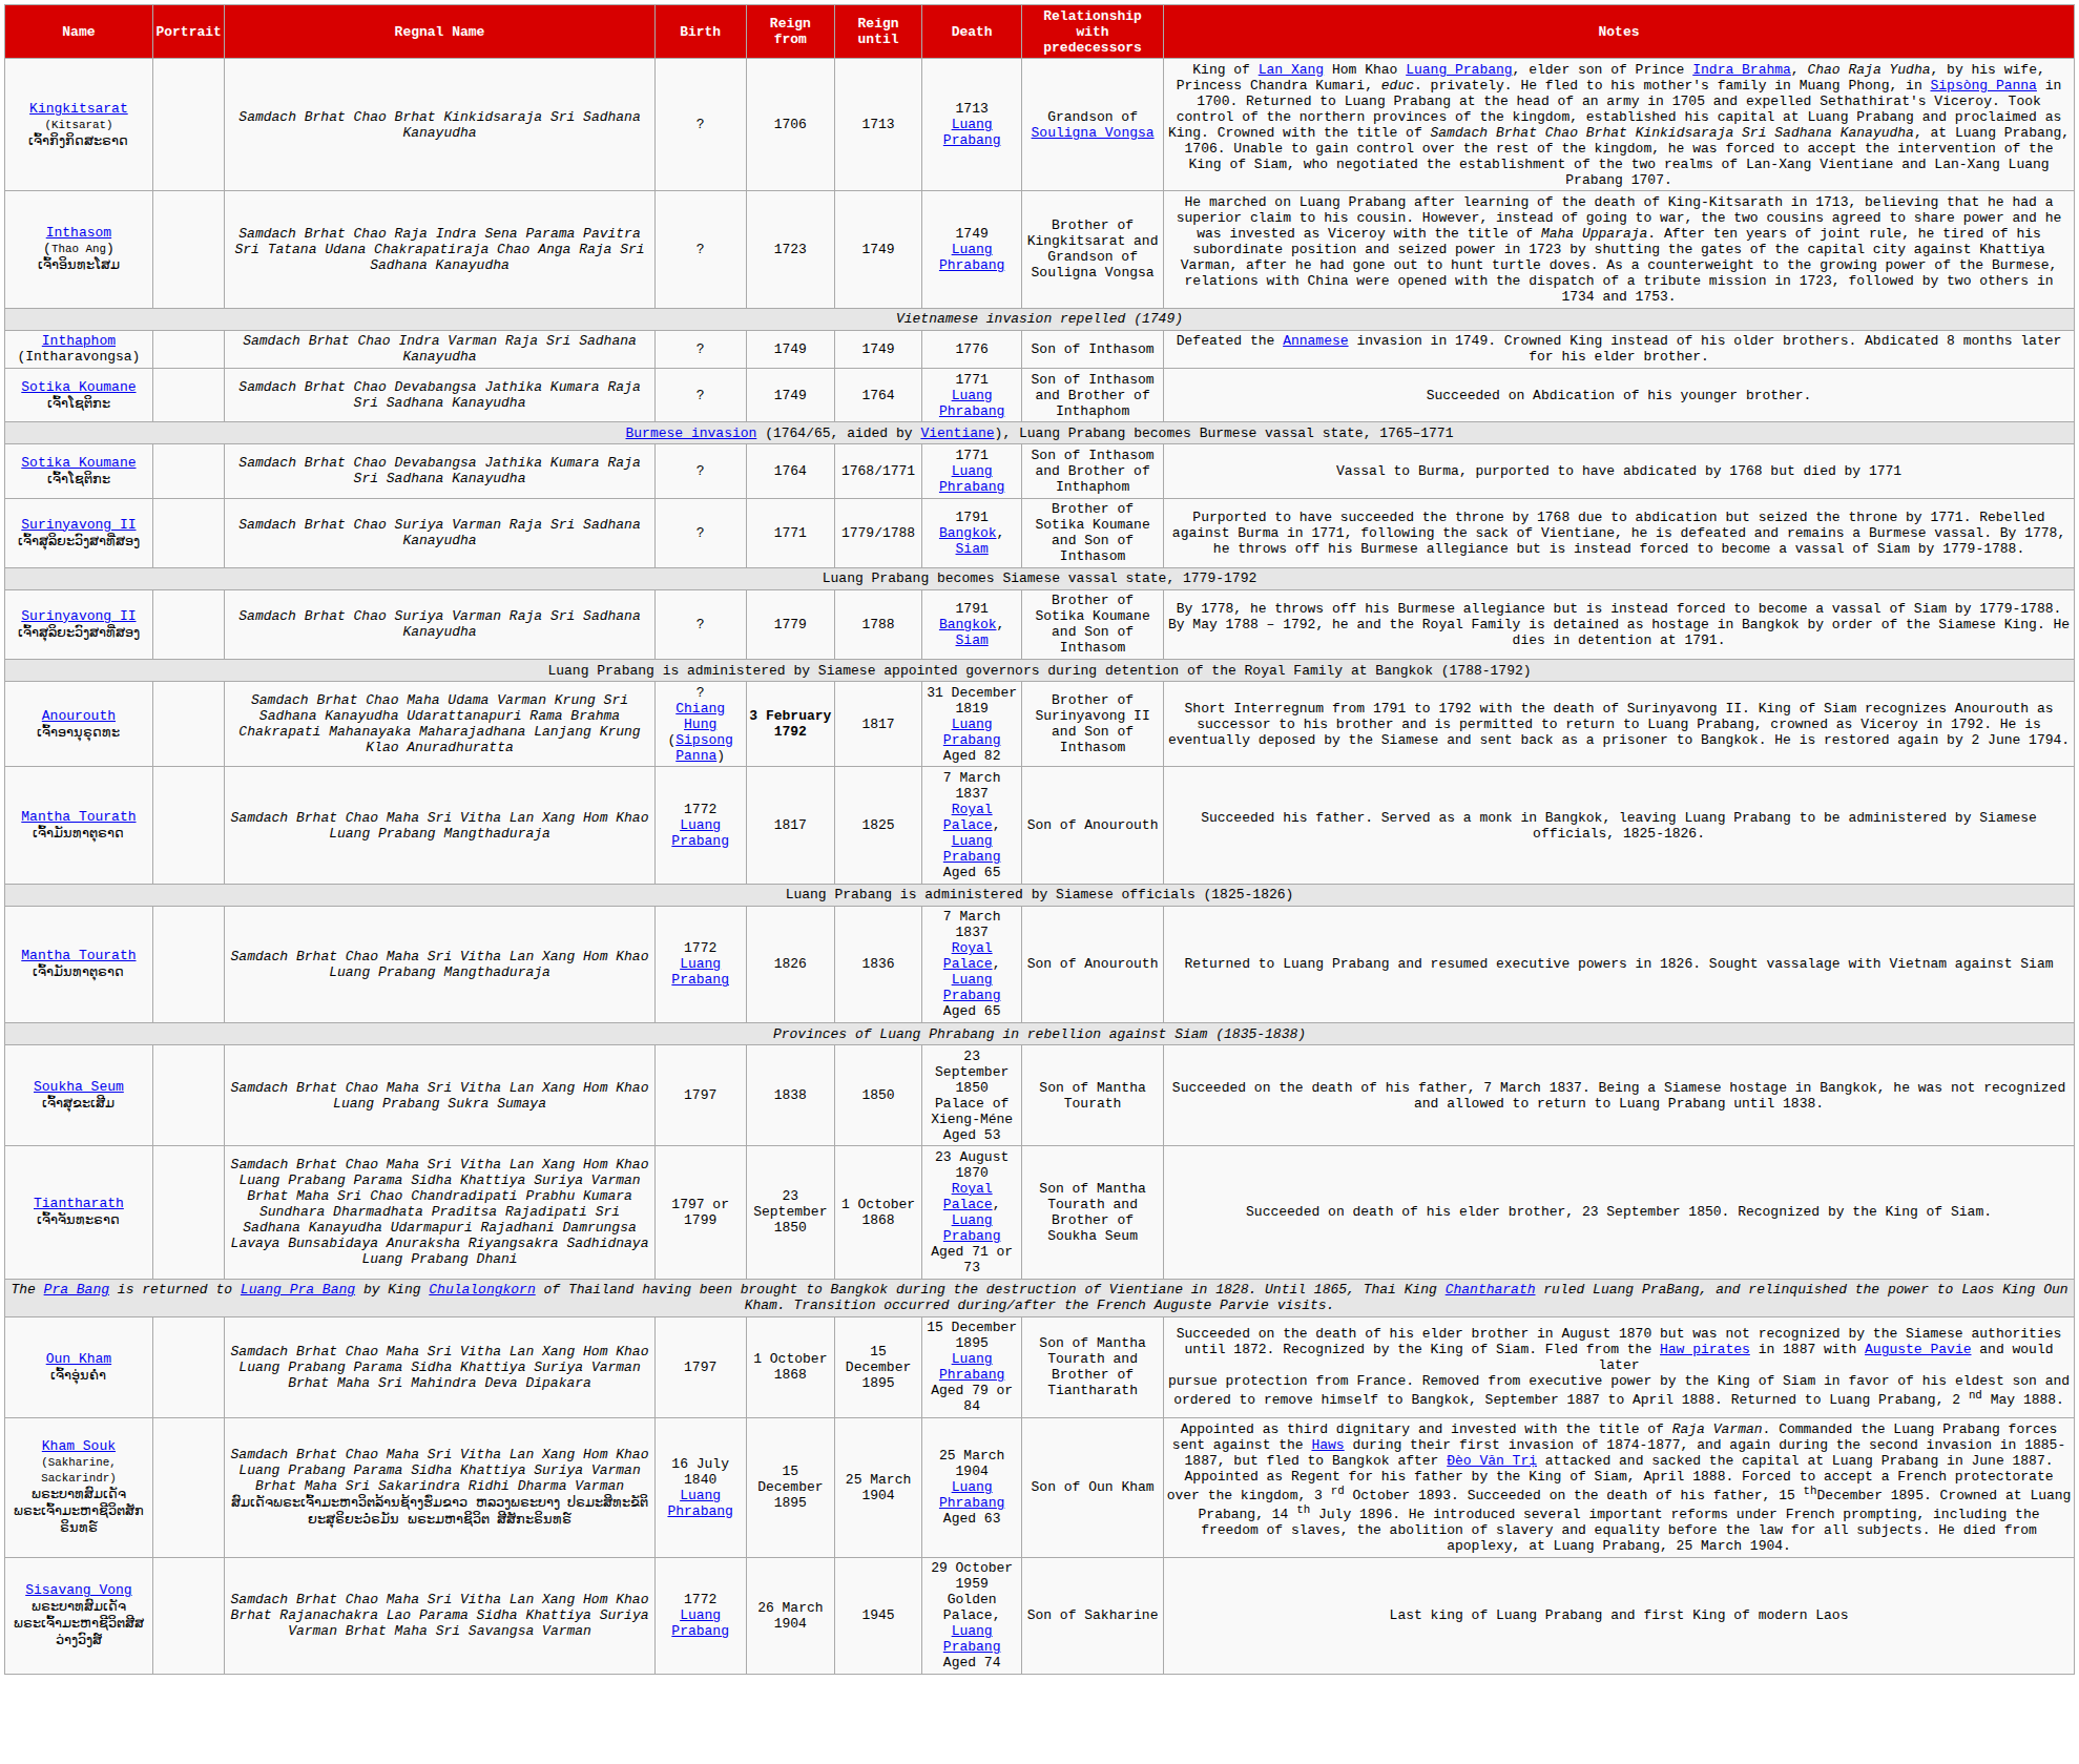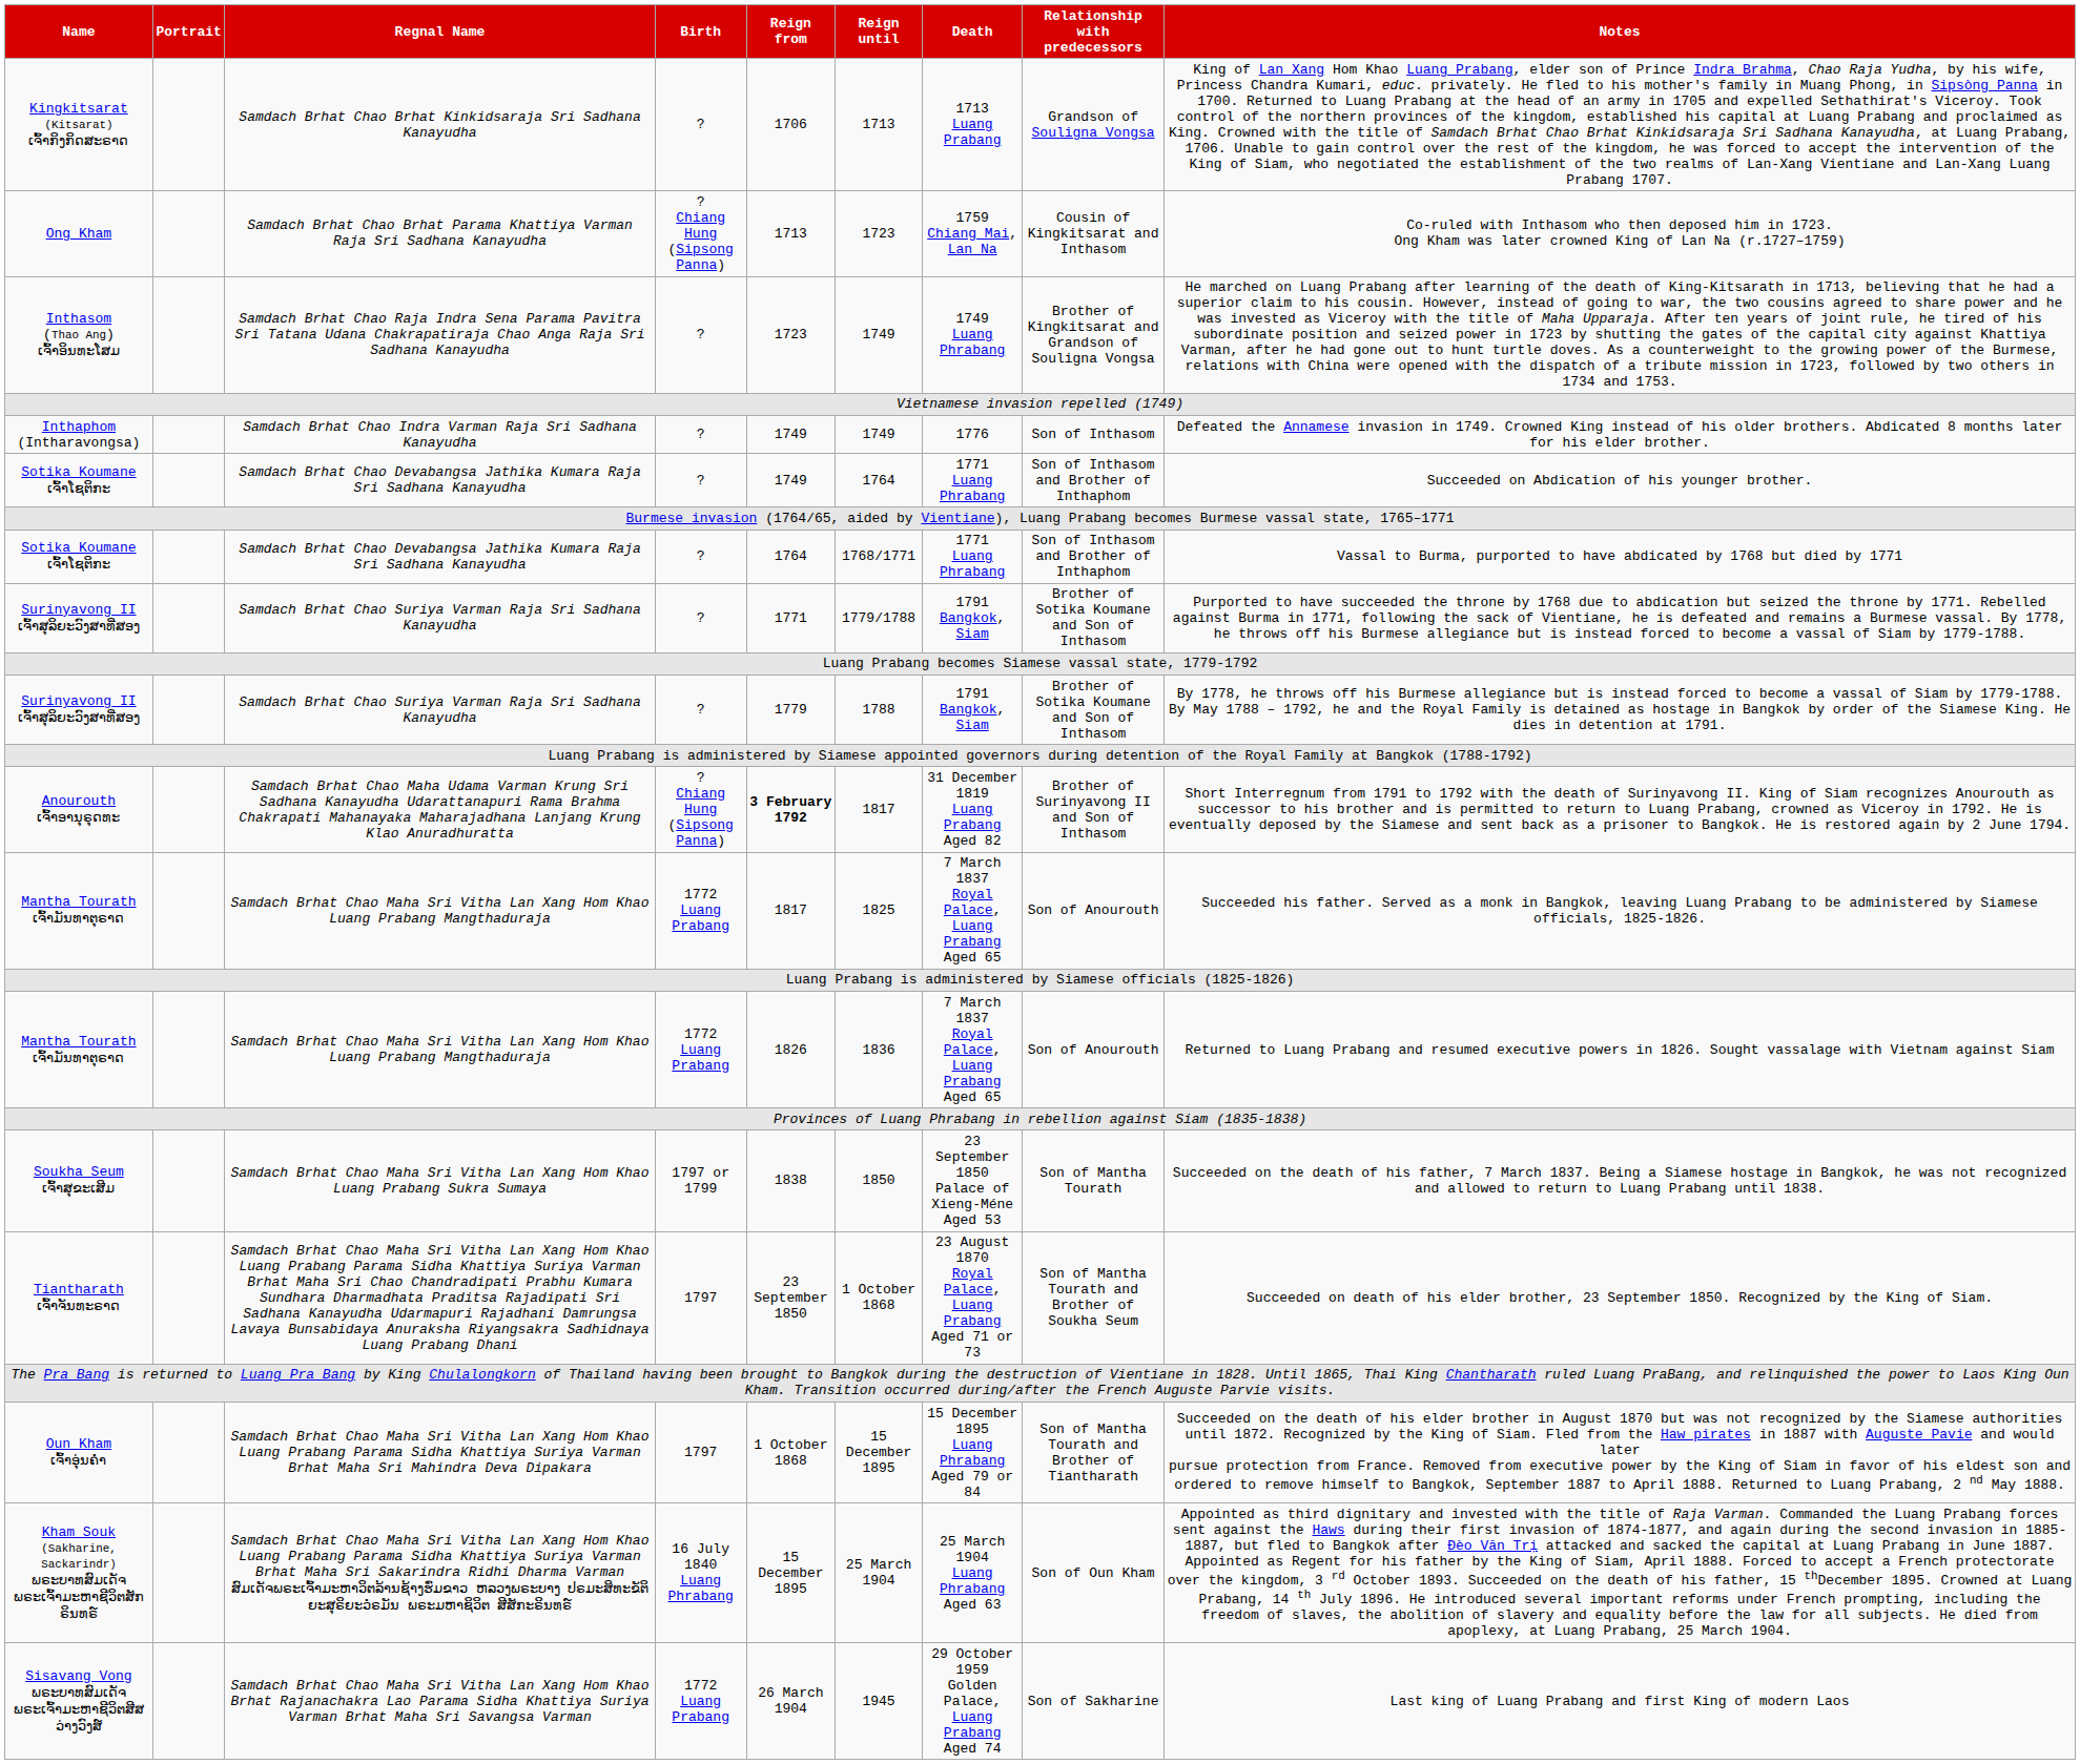+ row: Ong Kham | Samdach Brhat Chao Brhat Parama Khattiya Varman Raja Sri Sadhana Kanayudha | ? Chiang Hung (Sipsong Panna) | 1713 | 1723 | 1759 Chiang Mai, Lan Na | Cousin of Kingkitsarat and Inthasom | Co-ruled with Inthasom who then deposed him in 1723. Ong Kham was later crowned King of Lan Na (r.1727–1759)
Soukha Seum ເຈົ້າສຸຂະເສີມ | Birth: 1797 -> 1797 or 1799
Tiantharath ເຈົ້າຈັນທະຣາດ | Birth: 1797 or 1799 -> 1797
